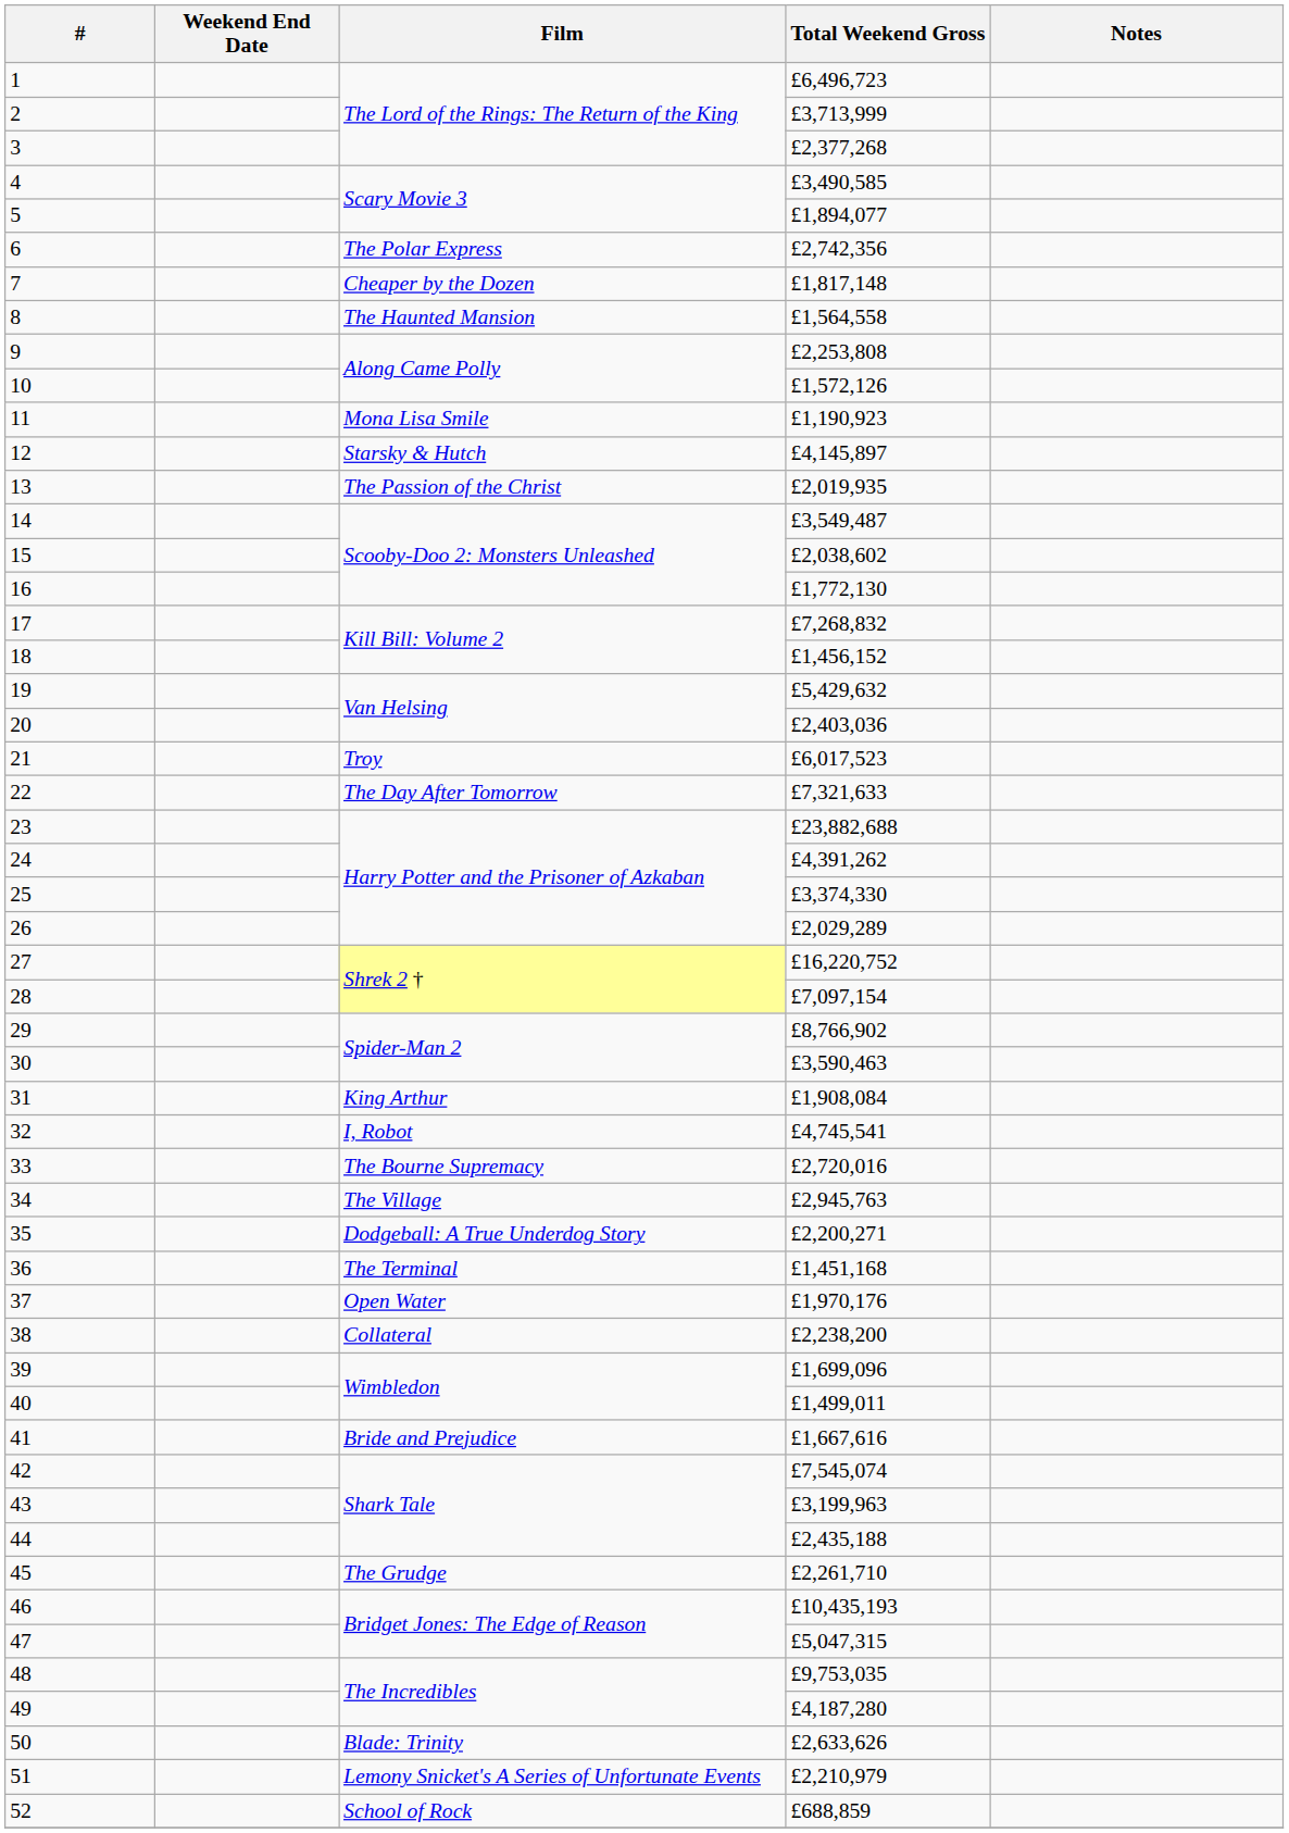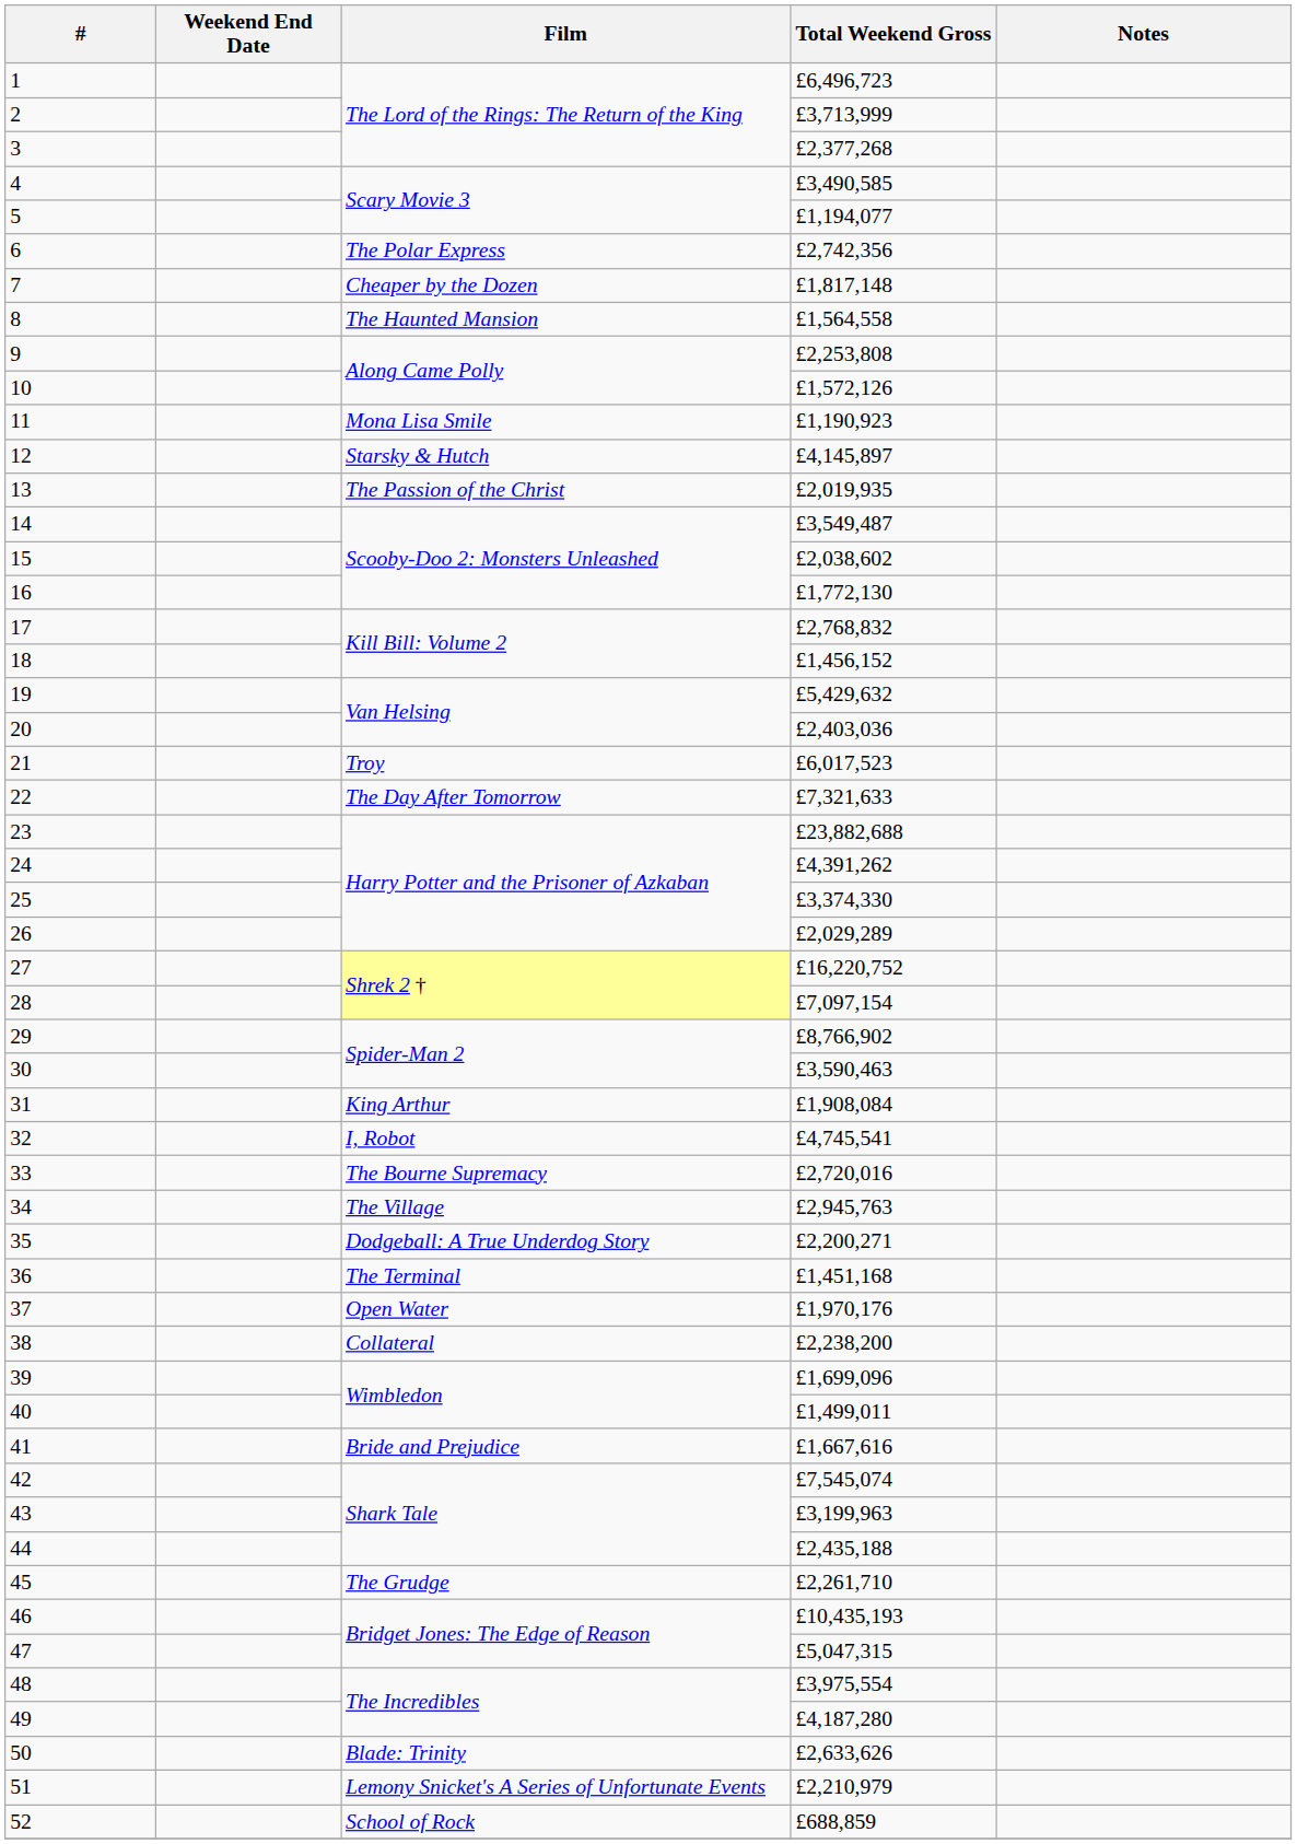5 | Total Weekend Gross: £1,894,077 -> £1,194,077
17 | Total Weekend Gross: £7,268,832 -> £2,768,832
48 | Total Weekend Gross: £9,753,035 -> £3,975,554
